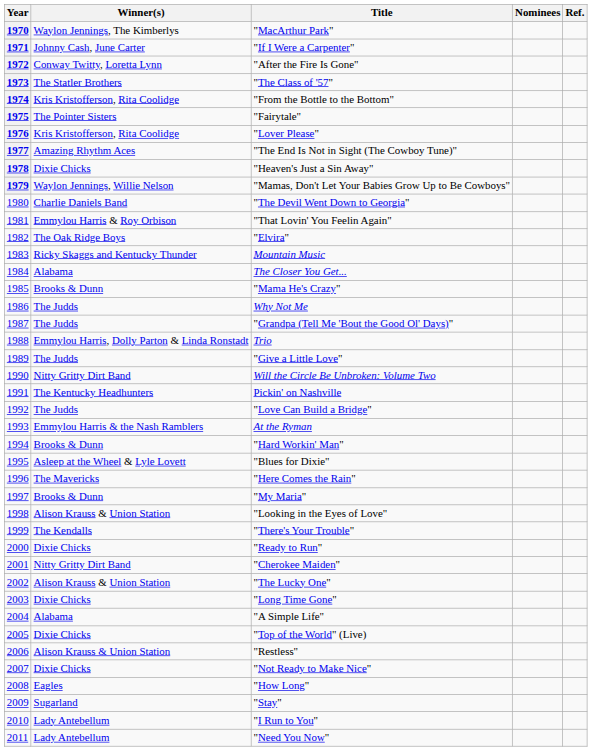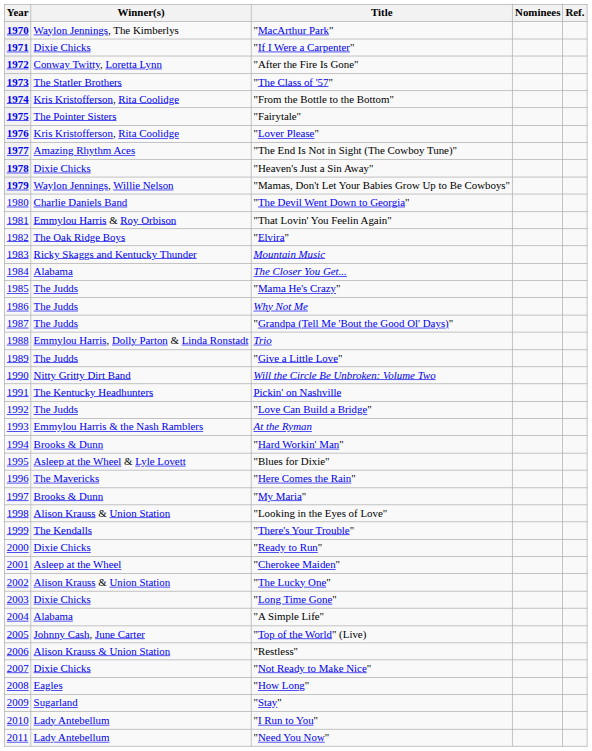"If I Were a Carpenter" | Winner(s): Johnny Cash, June Carter -> Dixie Chicks
"Mama He's Crazy" | Winner(s): Brooks & Dunn -> The Judds
"Cherokee Maiden" | Winner(s): Nitty Gritty Dirt Band -> Asleep at the Wheel
"Top of the World" (Live) | Winner(s): Dixie Chicks -> Johnny Cash, June Carter
